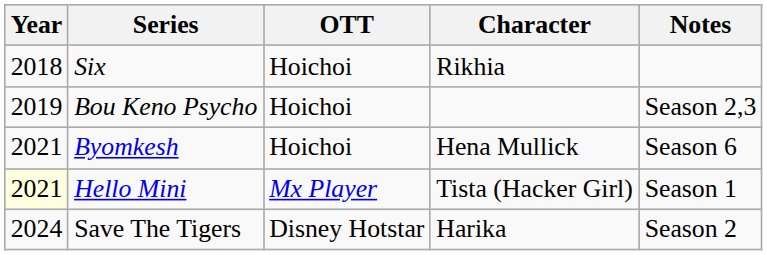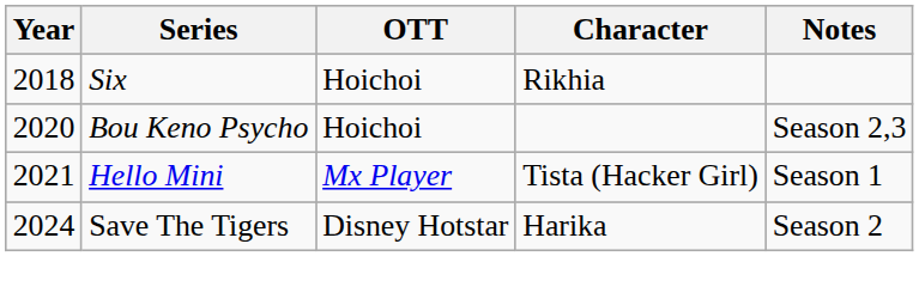Bou Keno Psycho | Year: 2019 -> 2020
- row: 2021 | Byomkesh | Hoichoi | Hena Mullick | Season 6
Hello Mini | Year: lightyellow background -> no background
